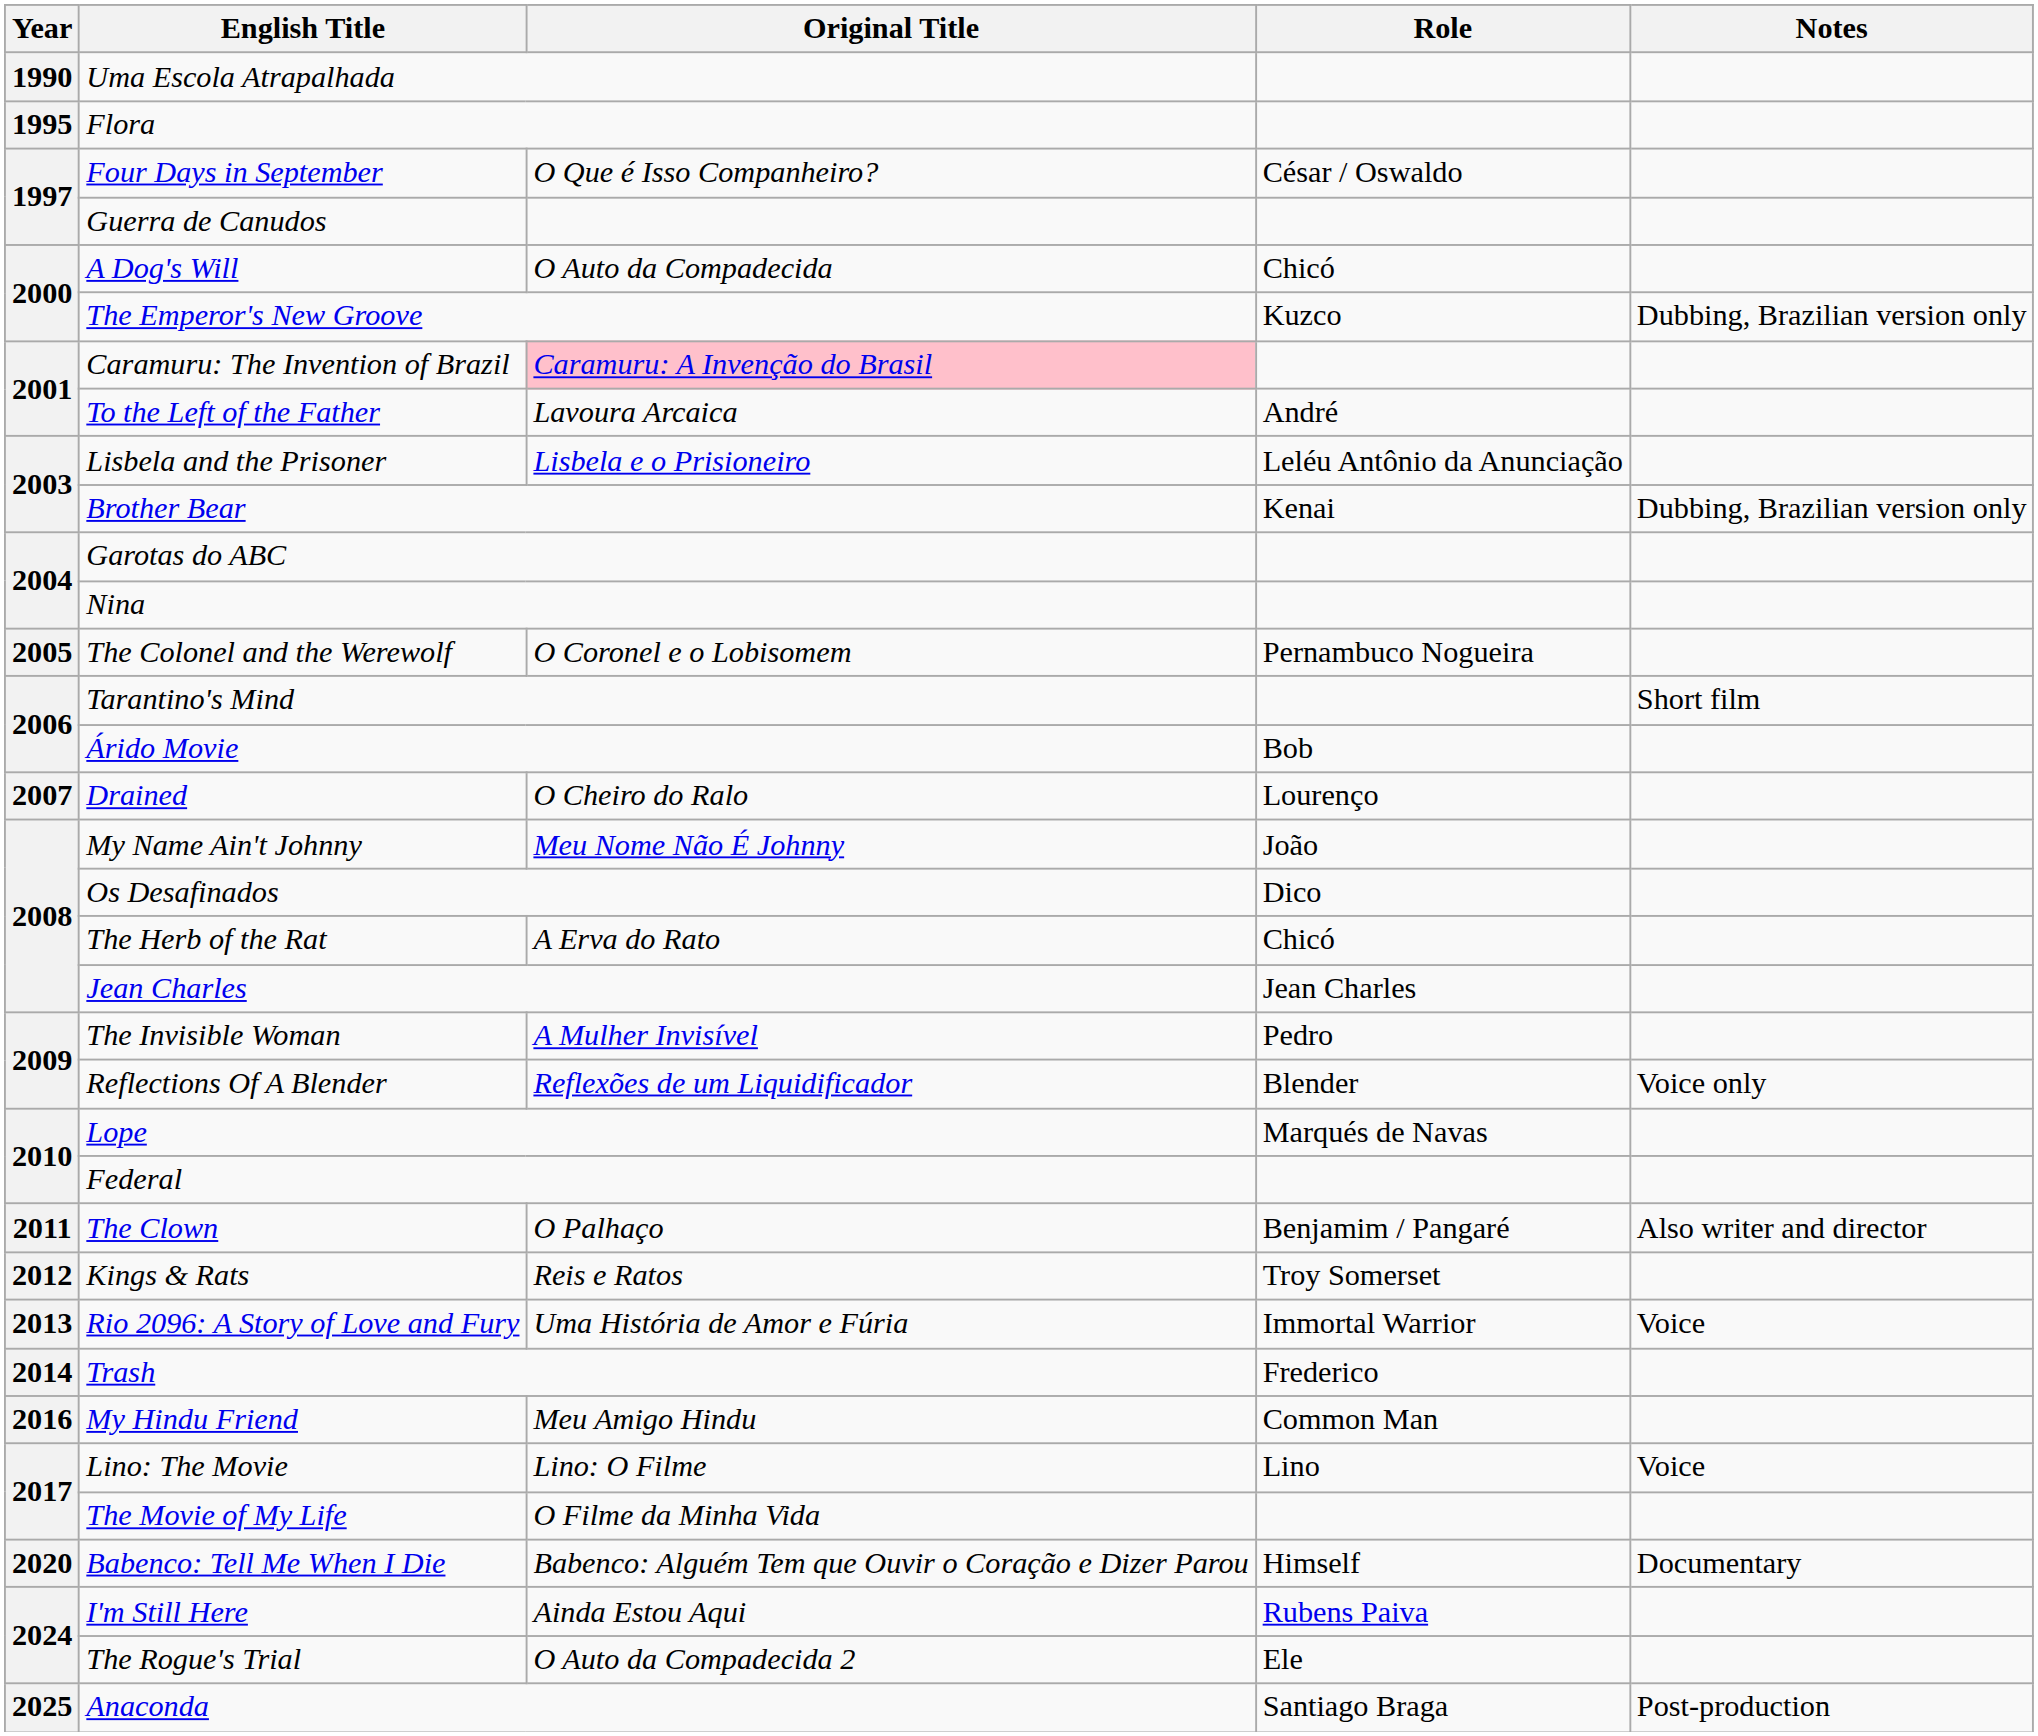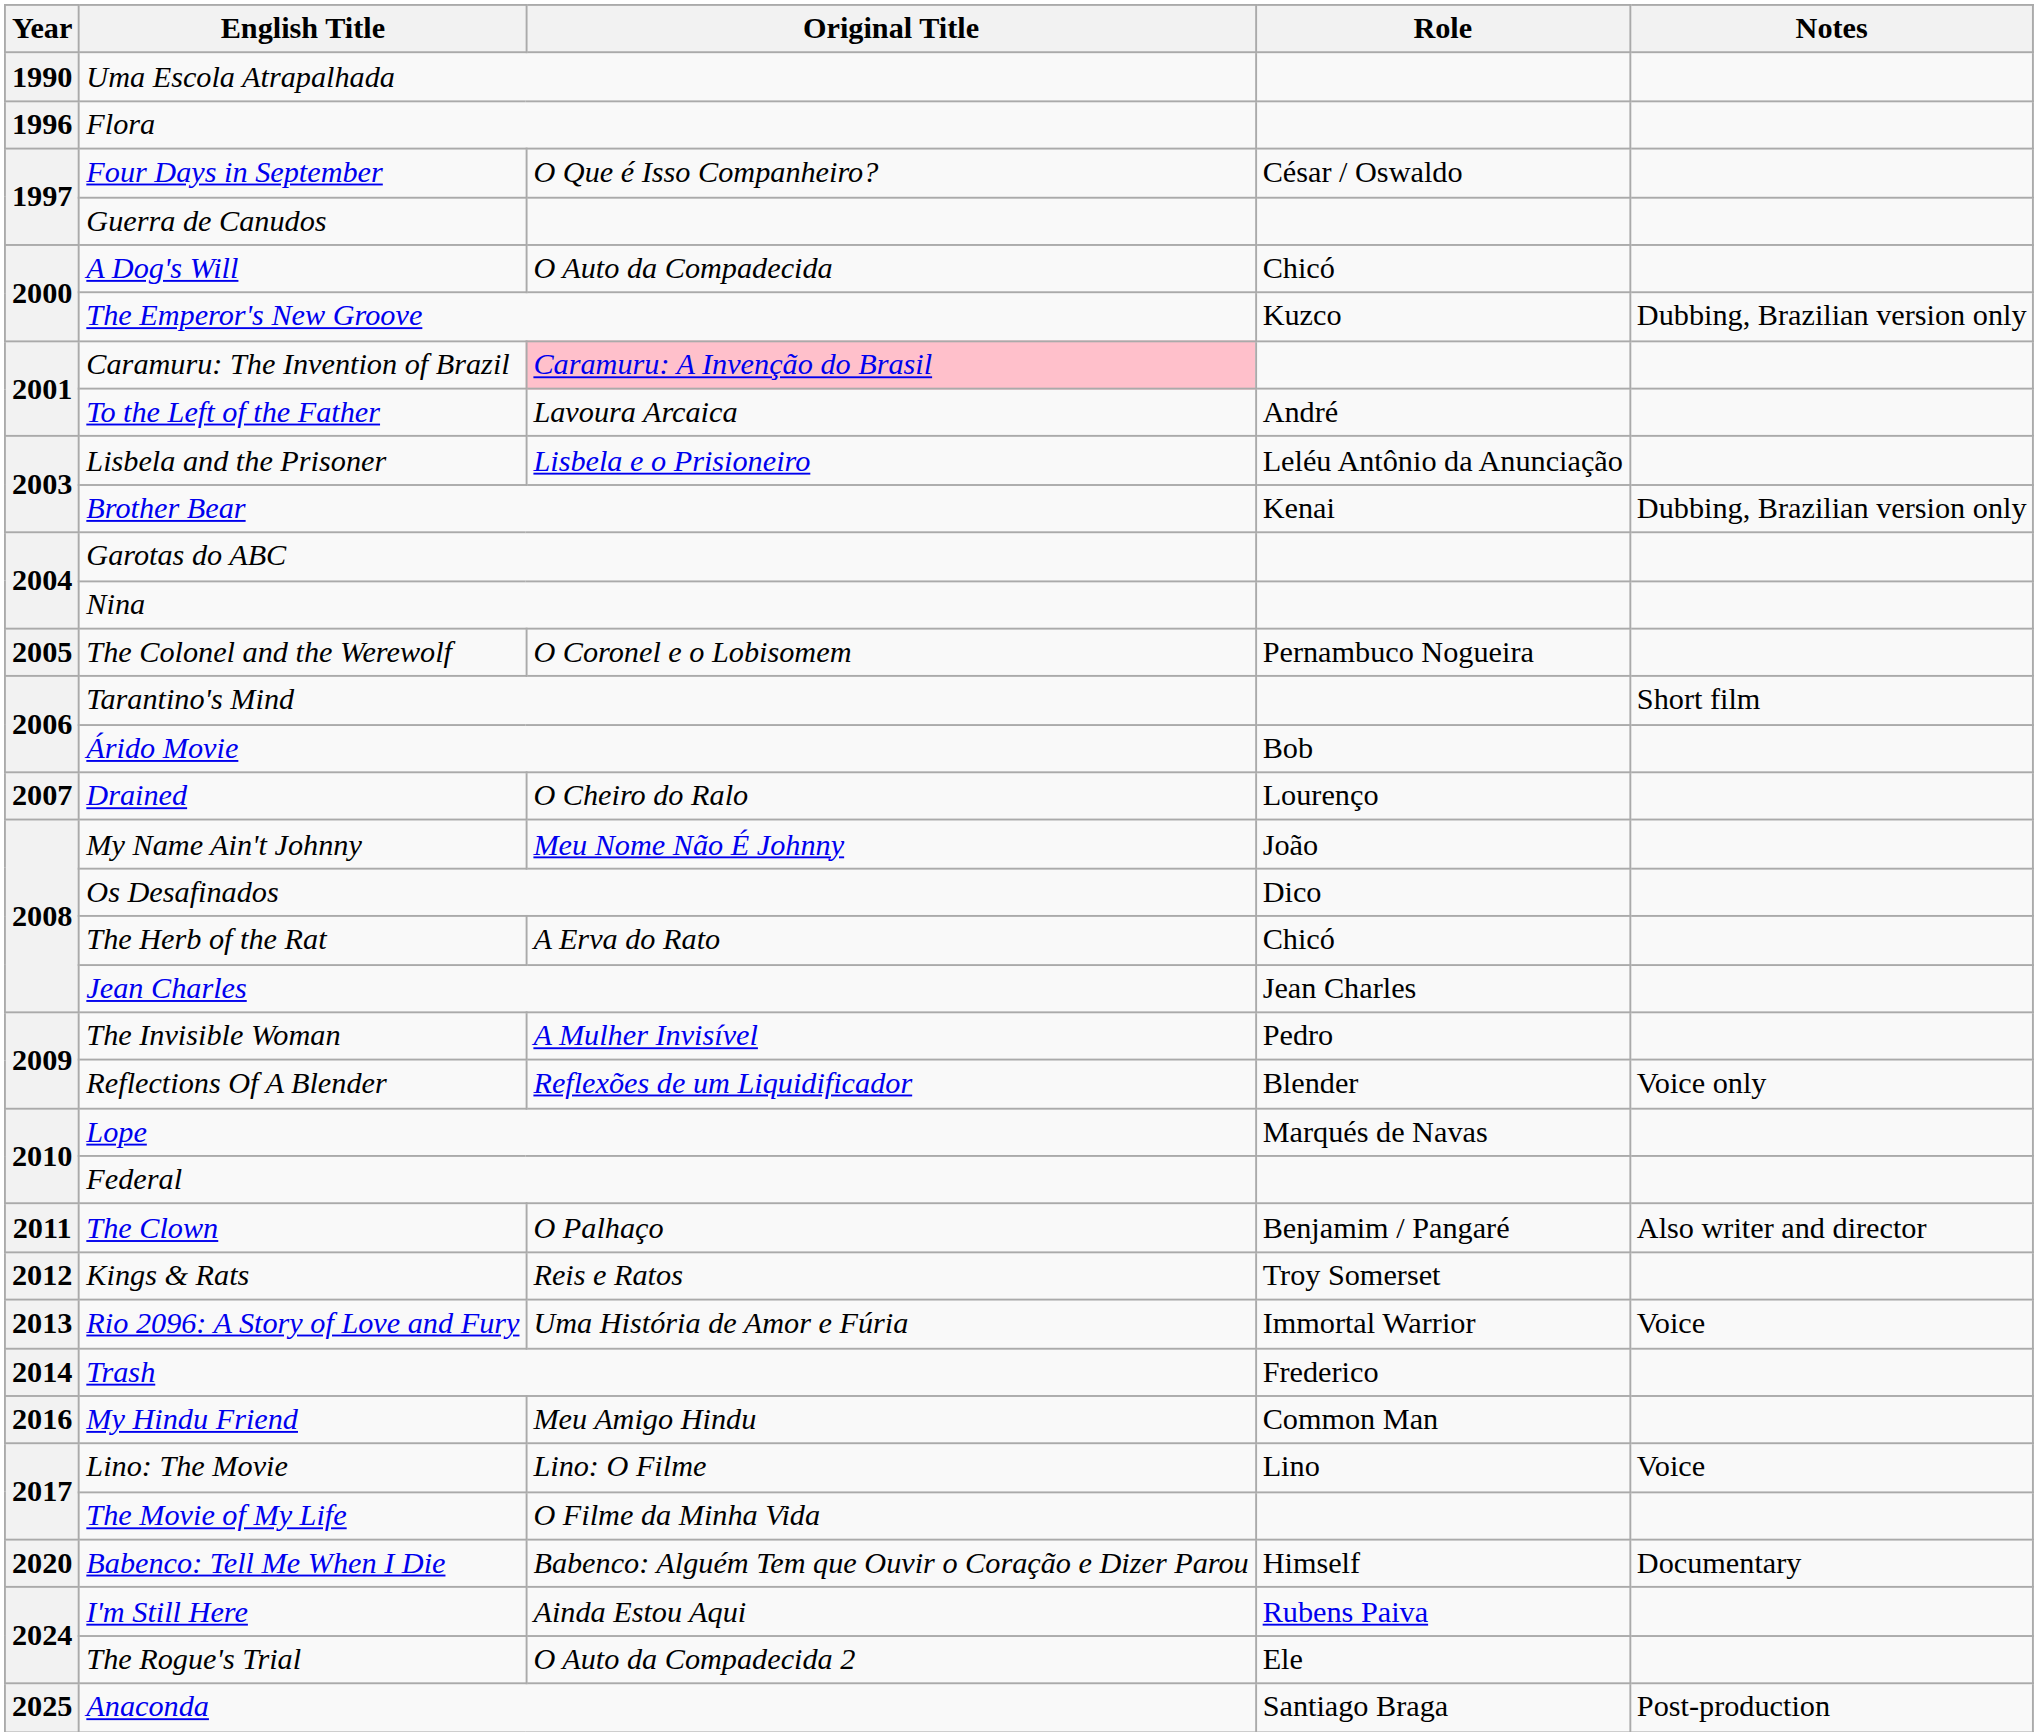Flora | Year: 1995 -> 1996
